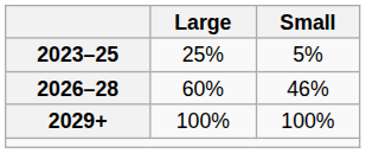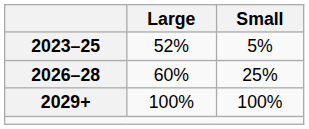2023–25 | Large: 25% -> 52%
2026–28 | Small: 46% -> 25%
